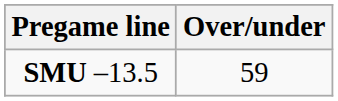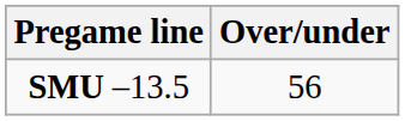SMU –13.5 | Over/under: 59 -> 56
